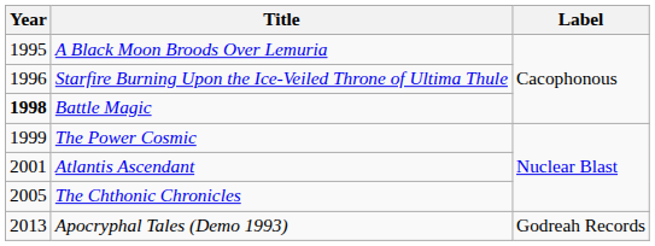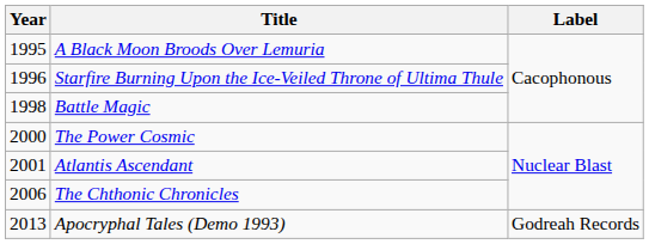Battle Magic | Year: bold -> normal
The Power Cosmic | Year: 1999 -> 2000
The Chthonic Chronicles | Year: 2005 -> 2006
